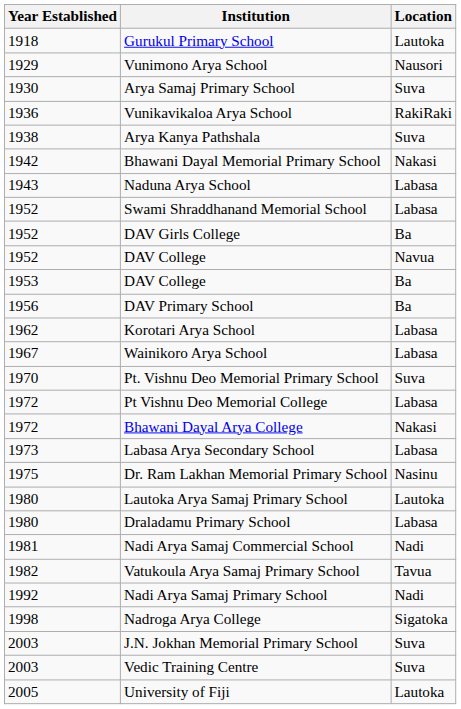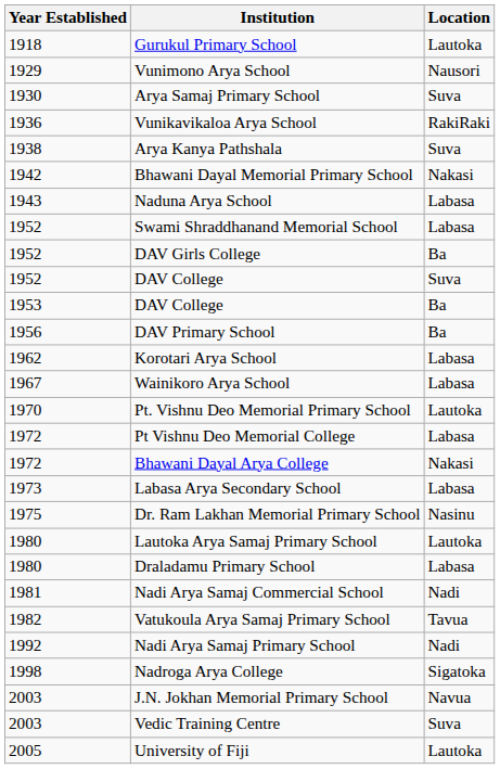1952 / DAV College | Location: Navua -> Suva
Pt. Vishnu Deo Memorial Primary School | Location: Suva -> Lautoka
J.N. Jokhan Memorial Primary School | Location: Suva -> Navua
